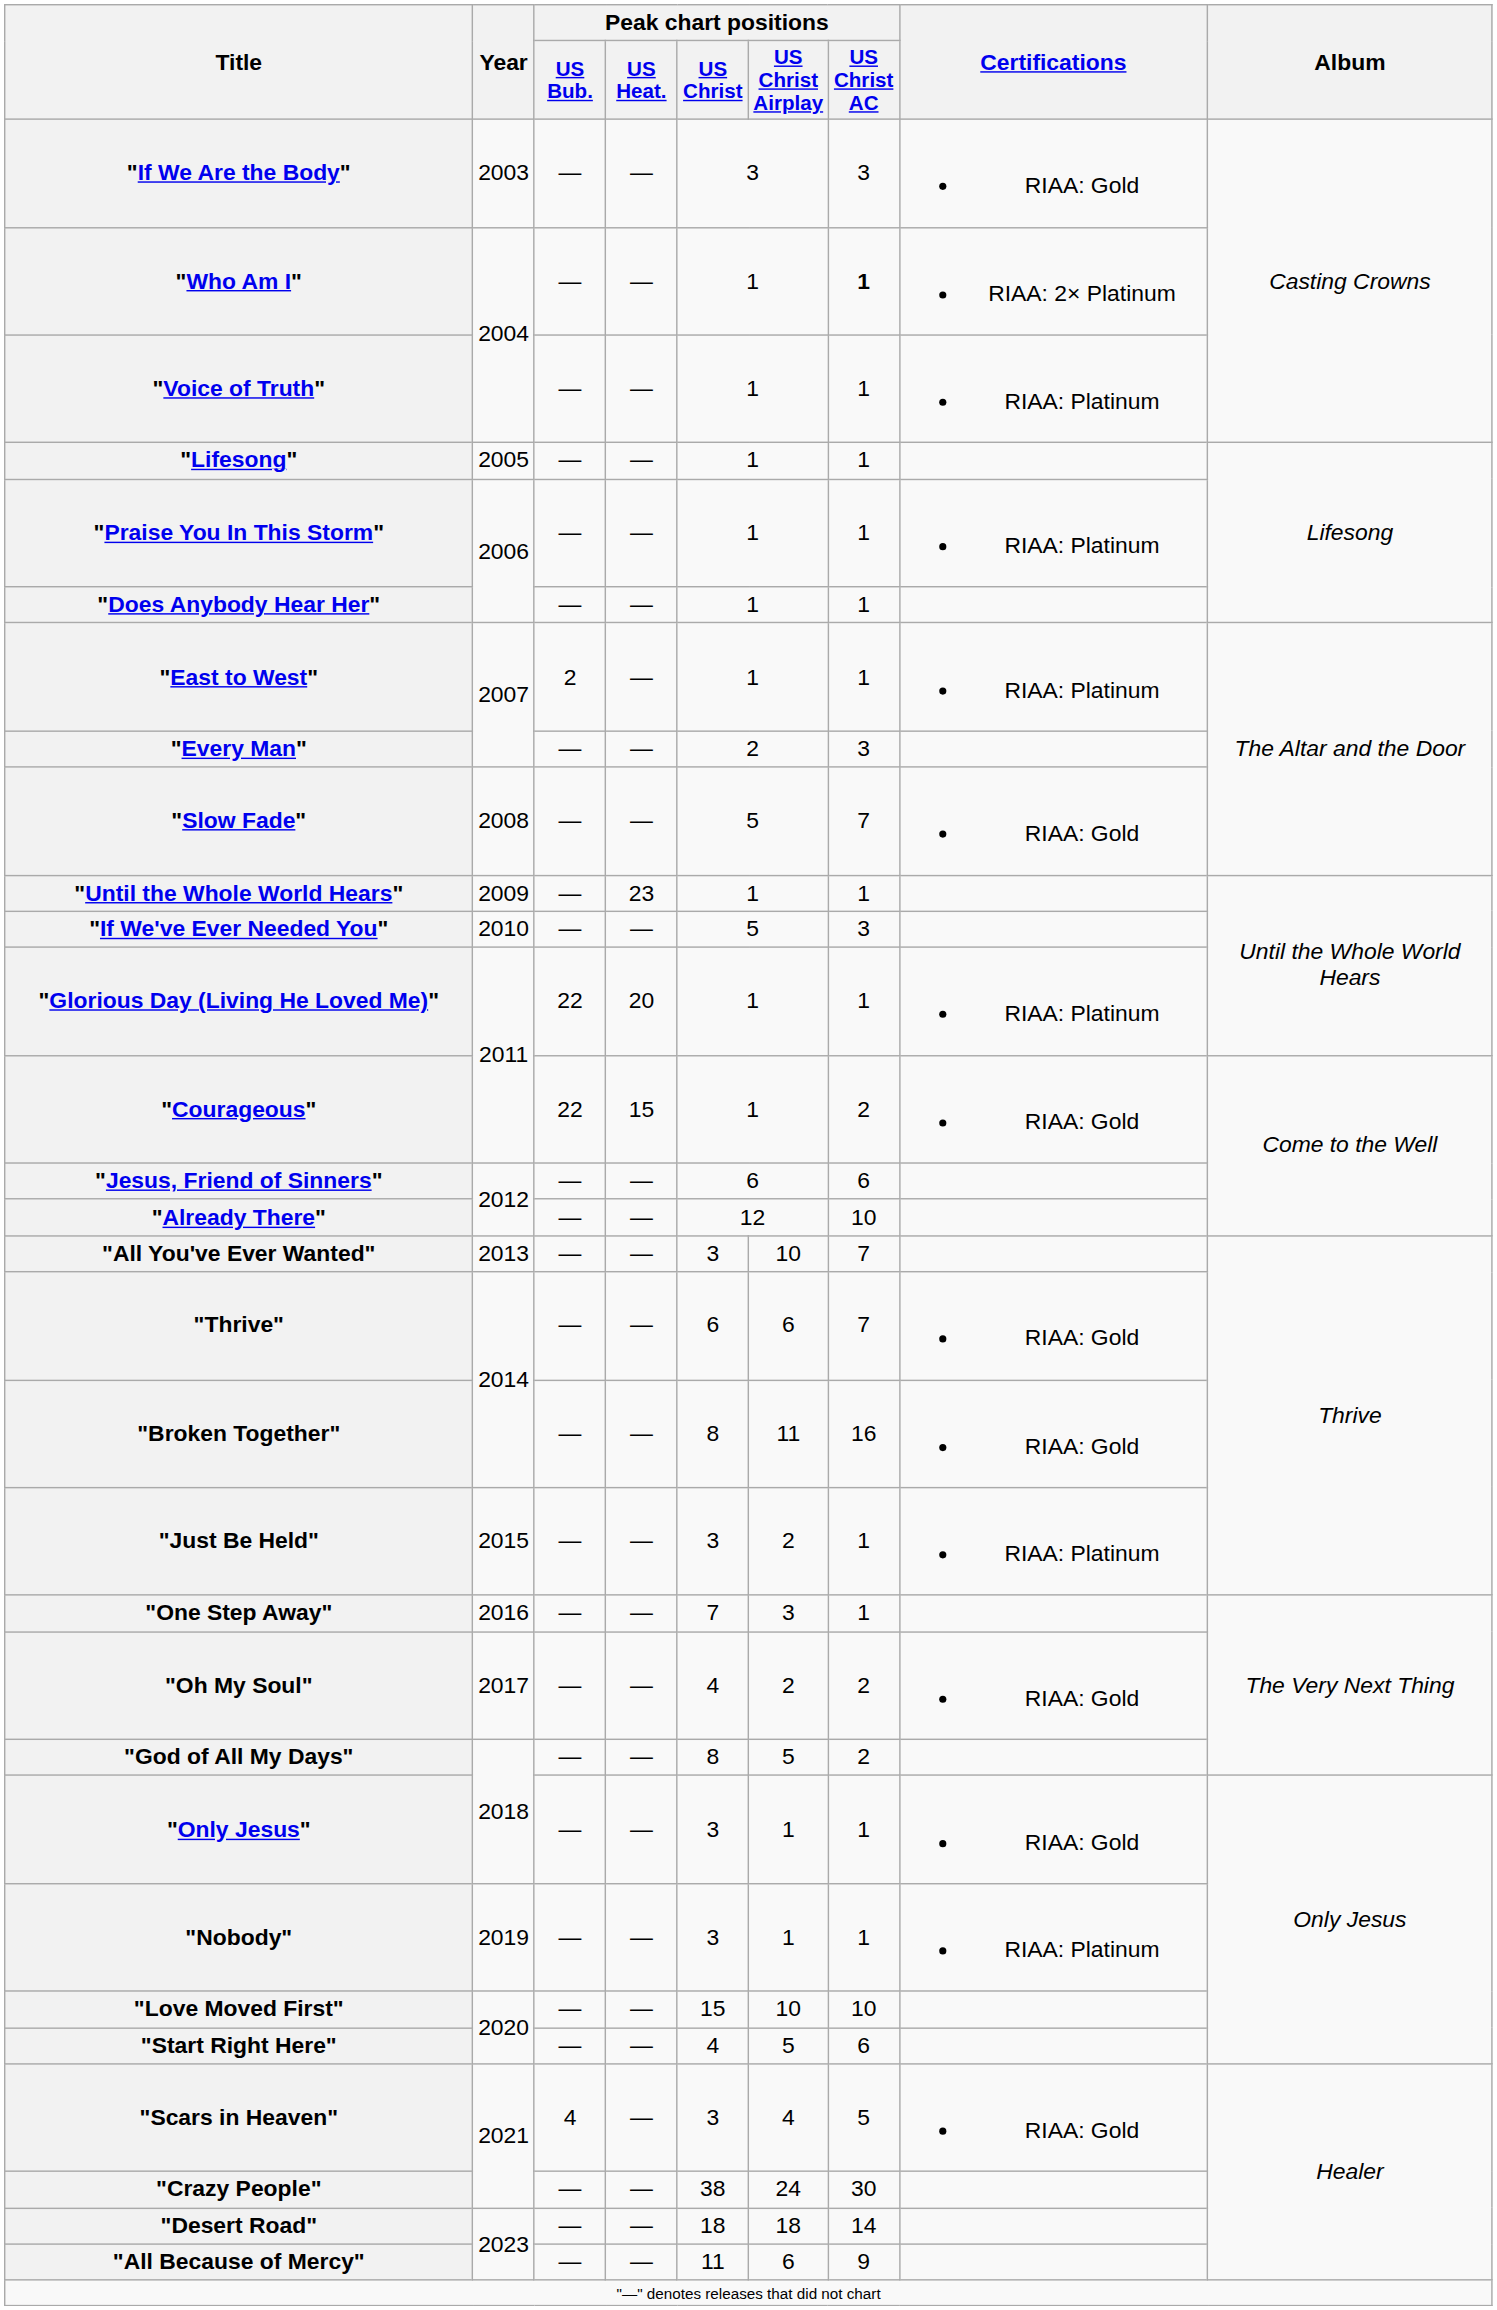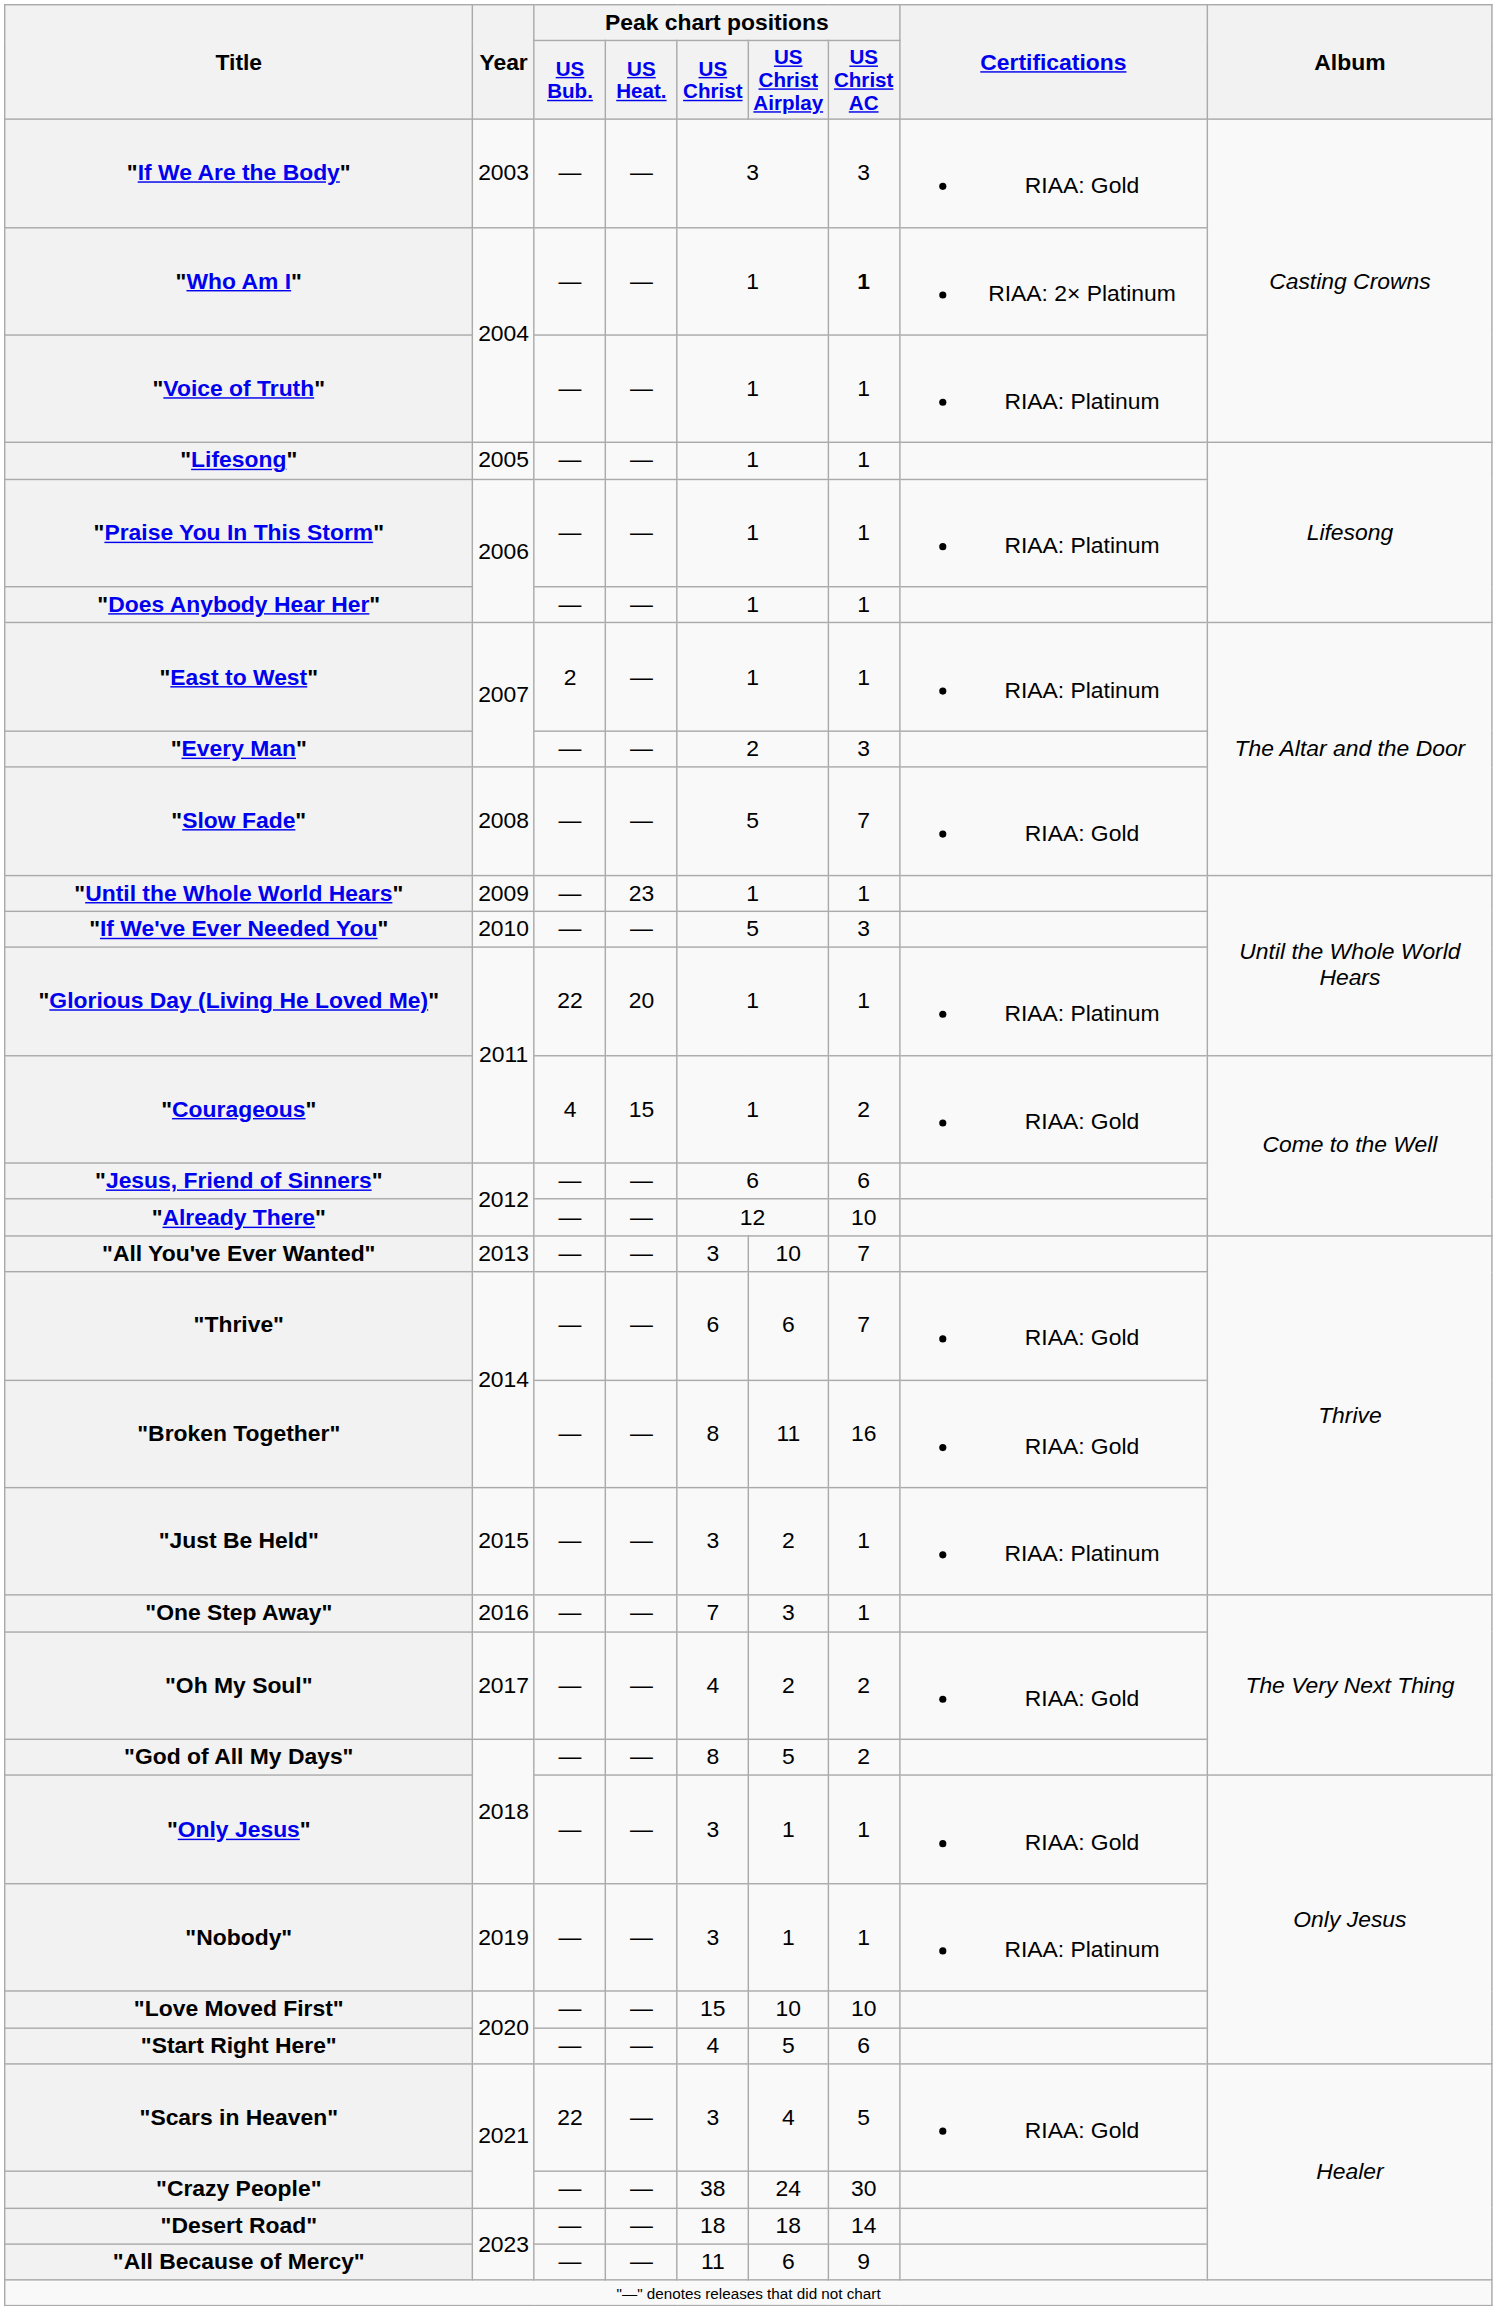"Courageous" | Peak chart positions / US Bub.: 22 -> 4
"Scars in Heaven" | Peak chart positions / US Bub.: 4 -> 22
